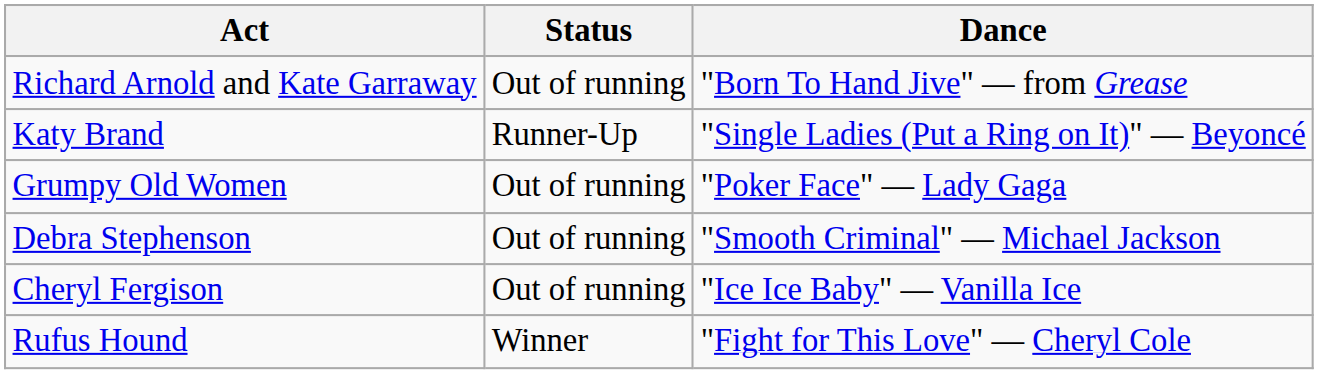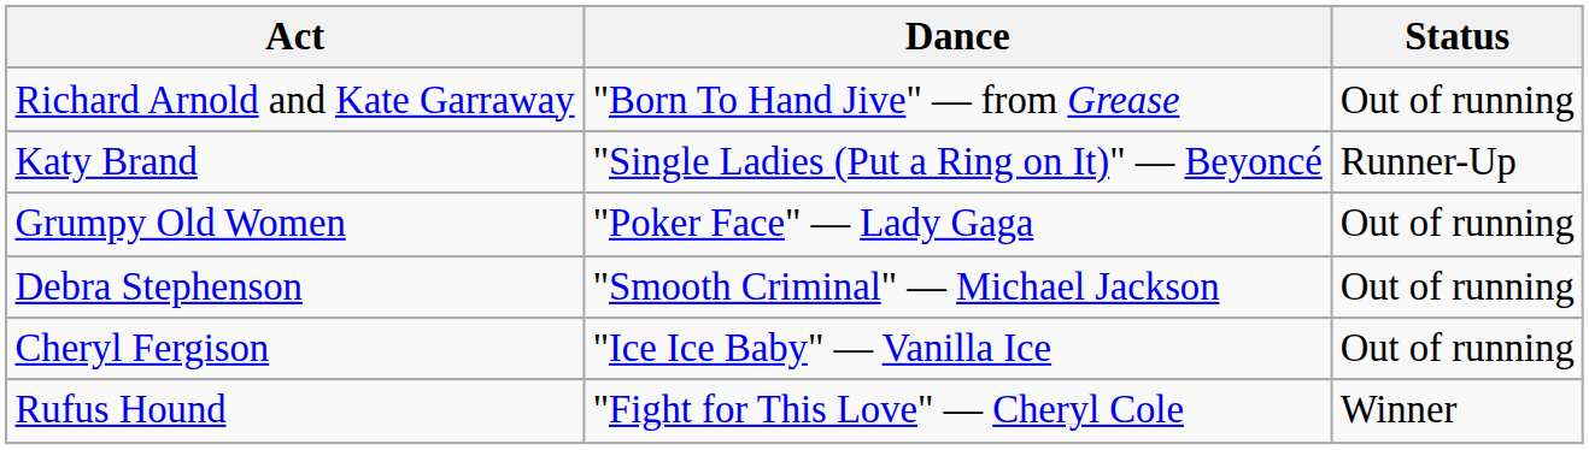columns swapped: Dance <-> Status
